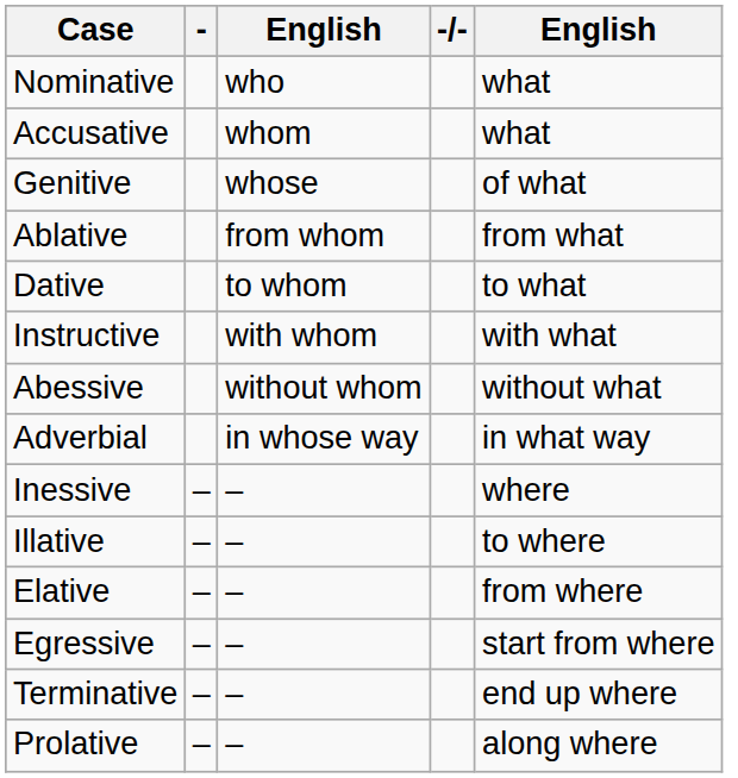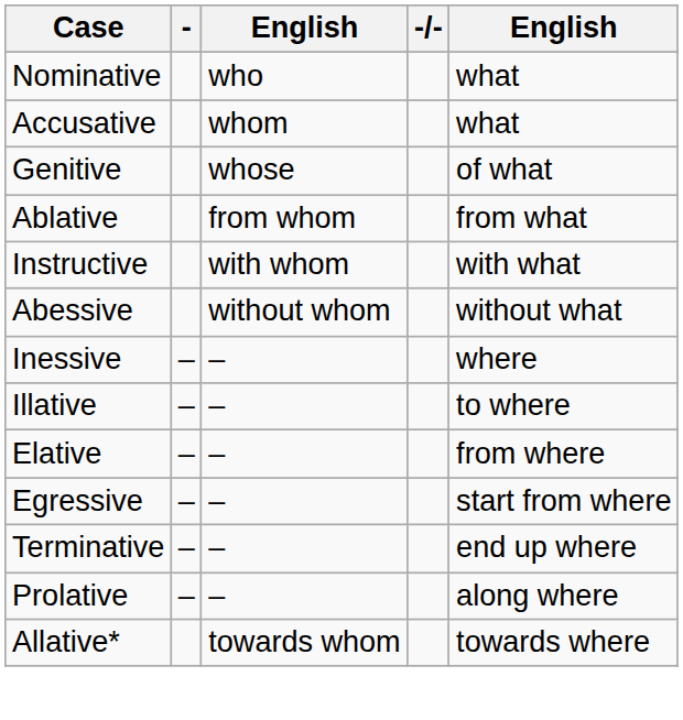- row: Dative | to whom | to what
- row: Adverbial | in whose way | in what way
+ row: Allative* | towards whom | towards where
